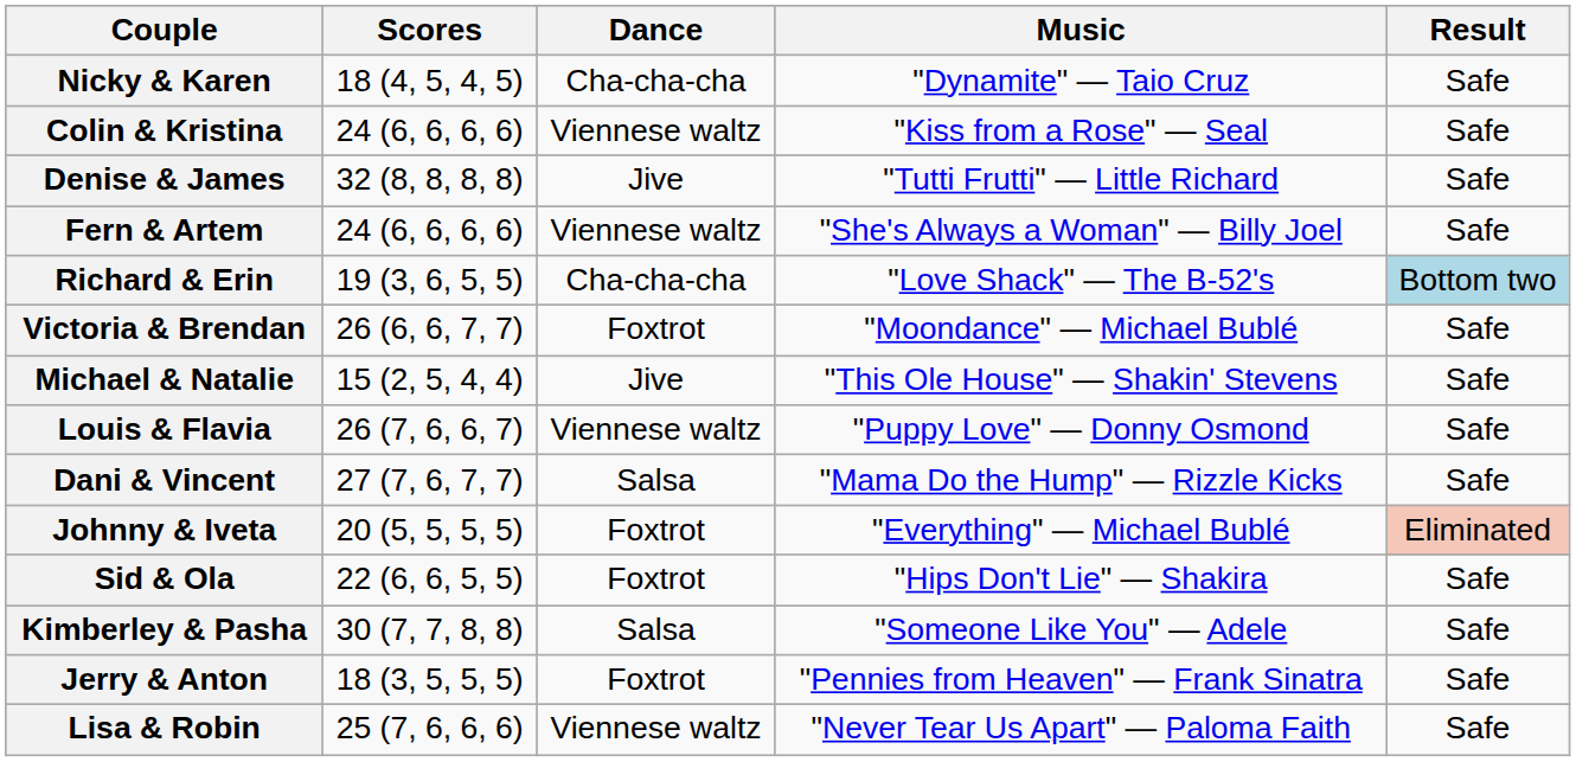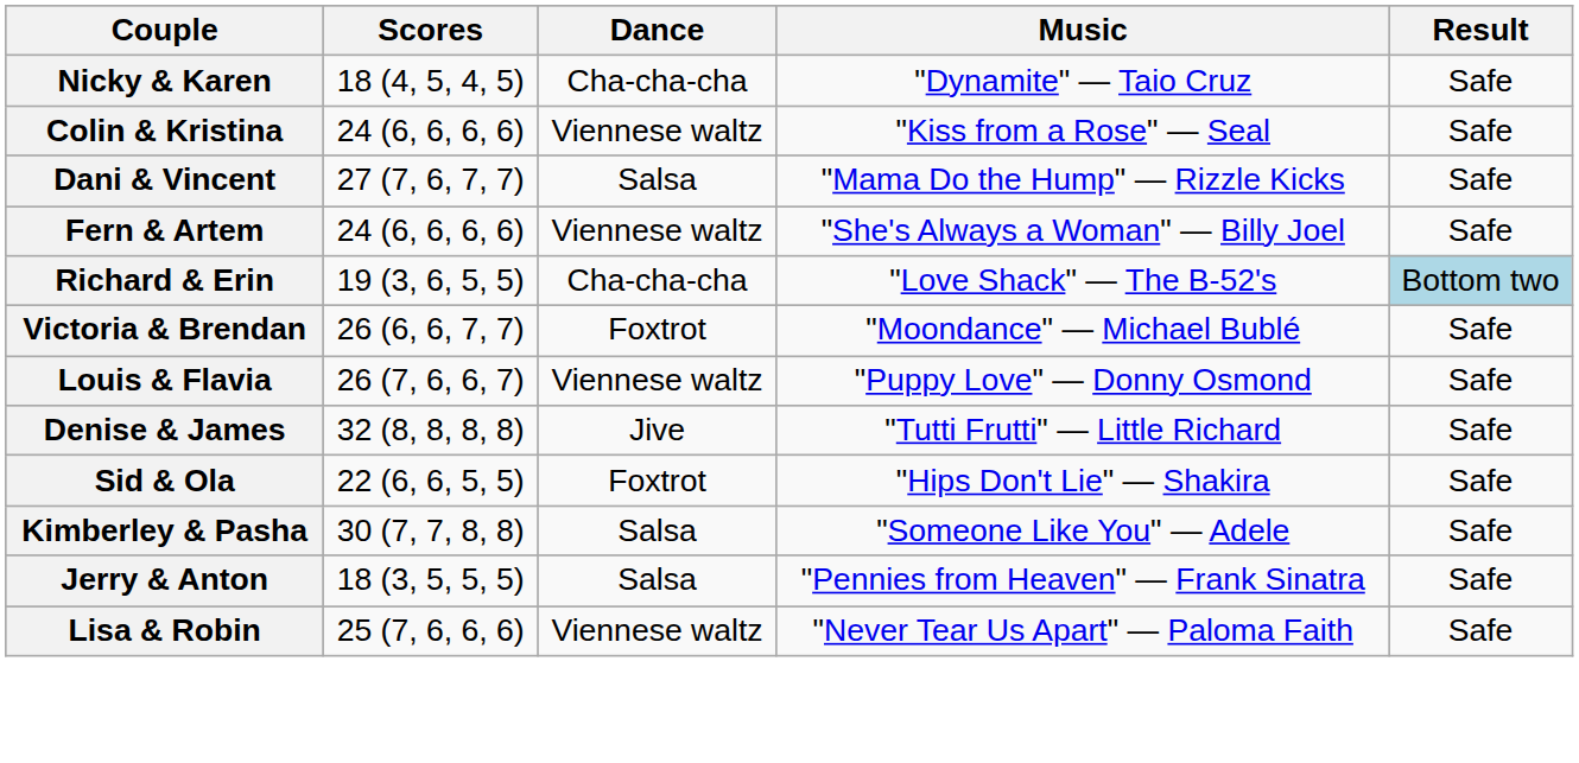rows swapped: Dani & Vincent <-> Denise & James
- row: Michael & Natalie | 15 (2, 5, 4, 4) | Jive | "This Ole House" — Shakin' Stevens | Safe
- row: Johnny & Iveta | 20 (5, 5, 5, 5) | Foxtrot | "Everything" — Michael Bublé | Eliminated
Jerry & Anton | Dance: Foxtrot -> Salsa
